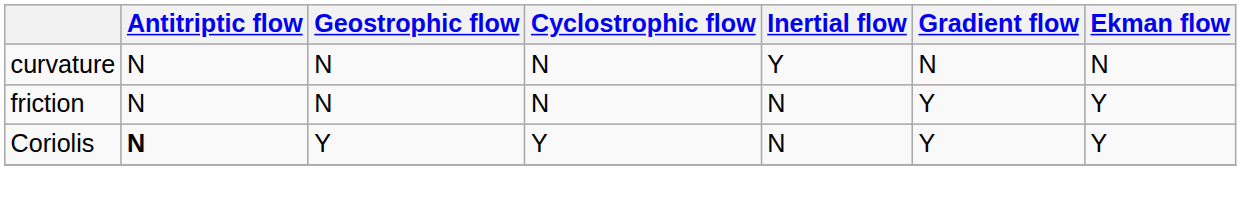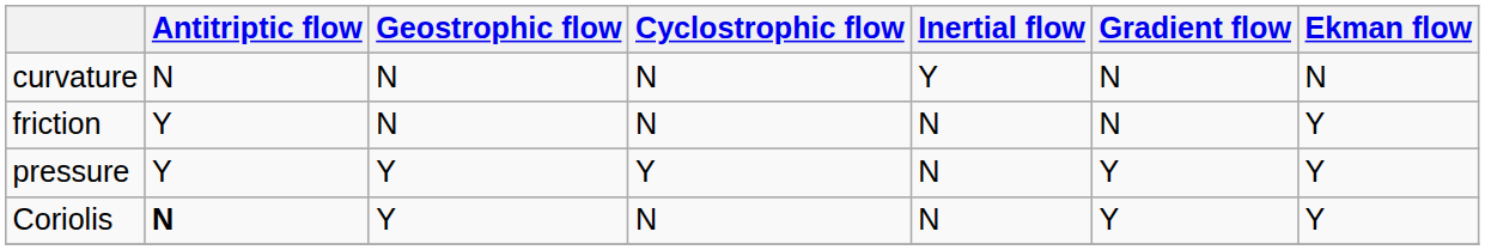friction | Antitriptic flow: N -> Y
friction | Gradient flow: Y -> N
+ row: pressure | Y | Y | Y | N | Y | Y
Coriolis | Cyclostrophic flow: Y -> N
